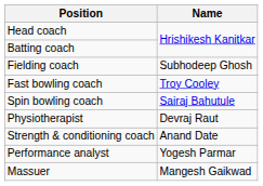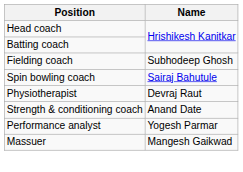- row: Fast bowling coach | Troy Cooley
